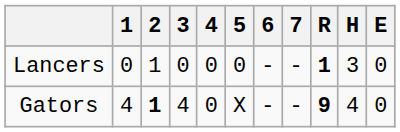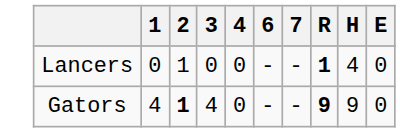- column: 5 | 0 | X
Lancers | H: 3 -> 4
Gators | H: 4 -> 9
